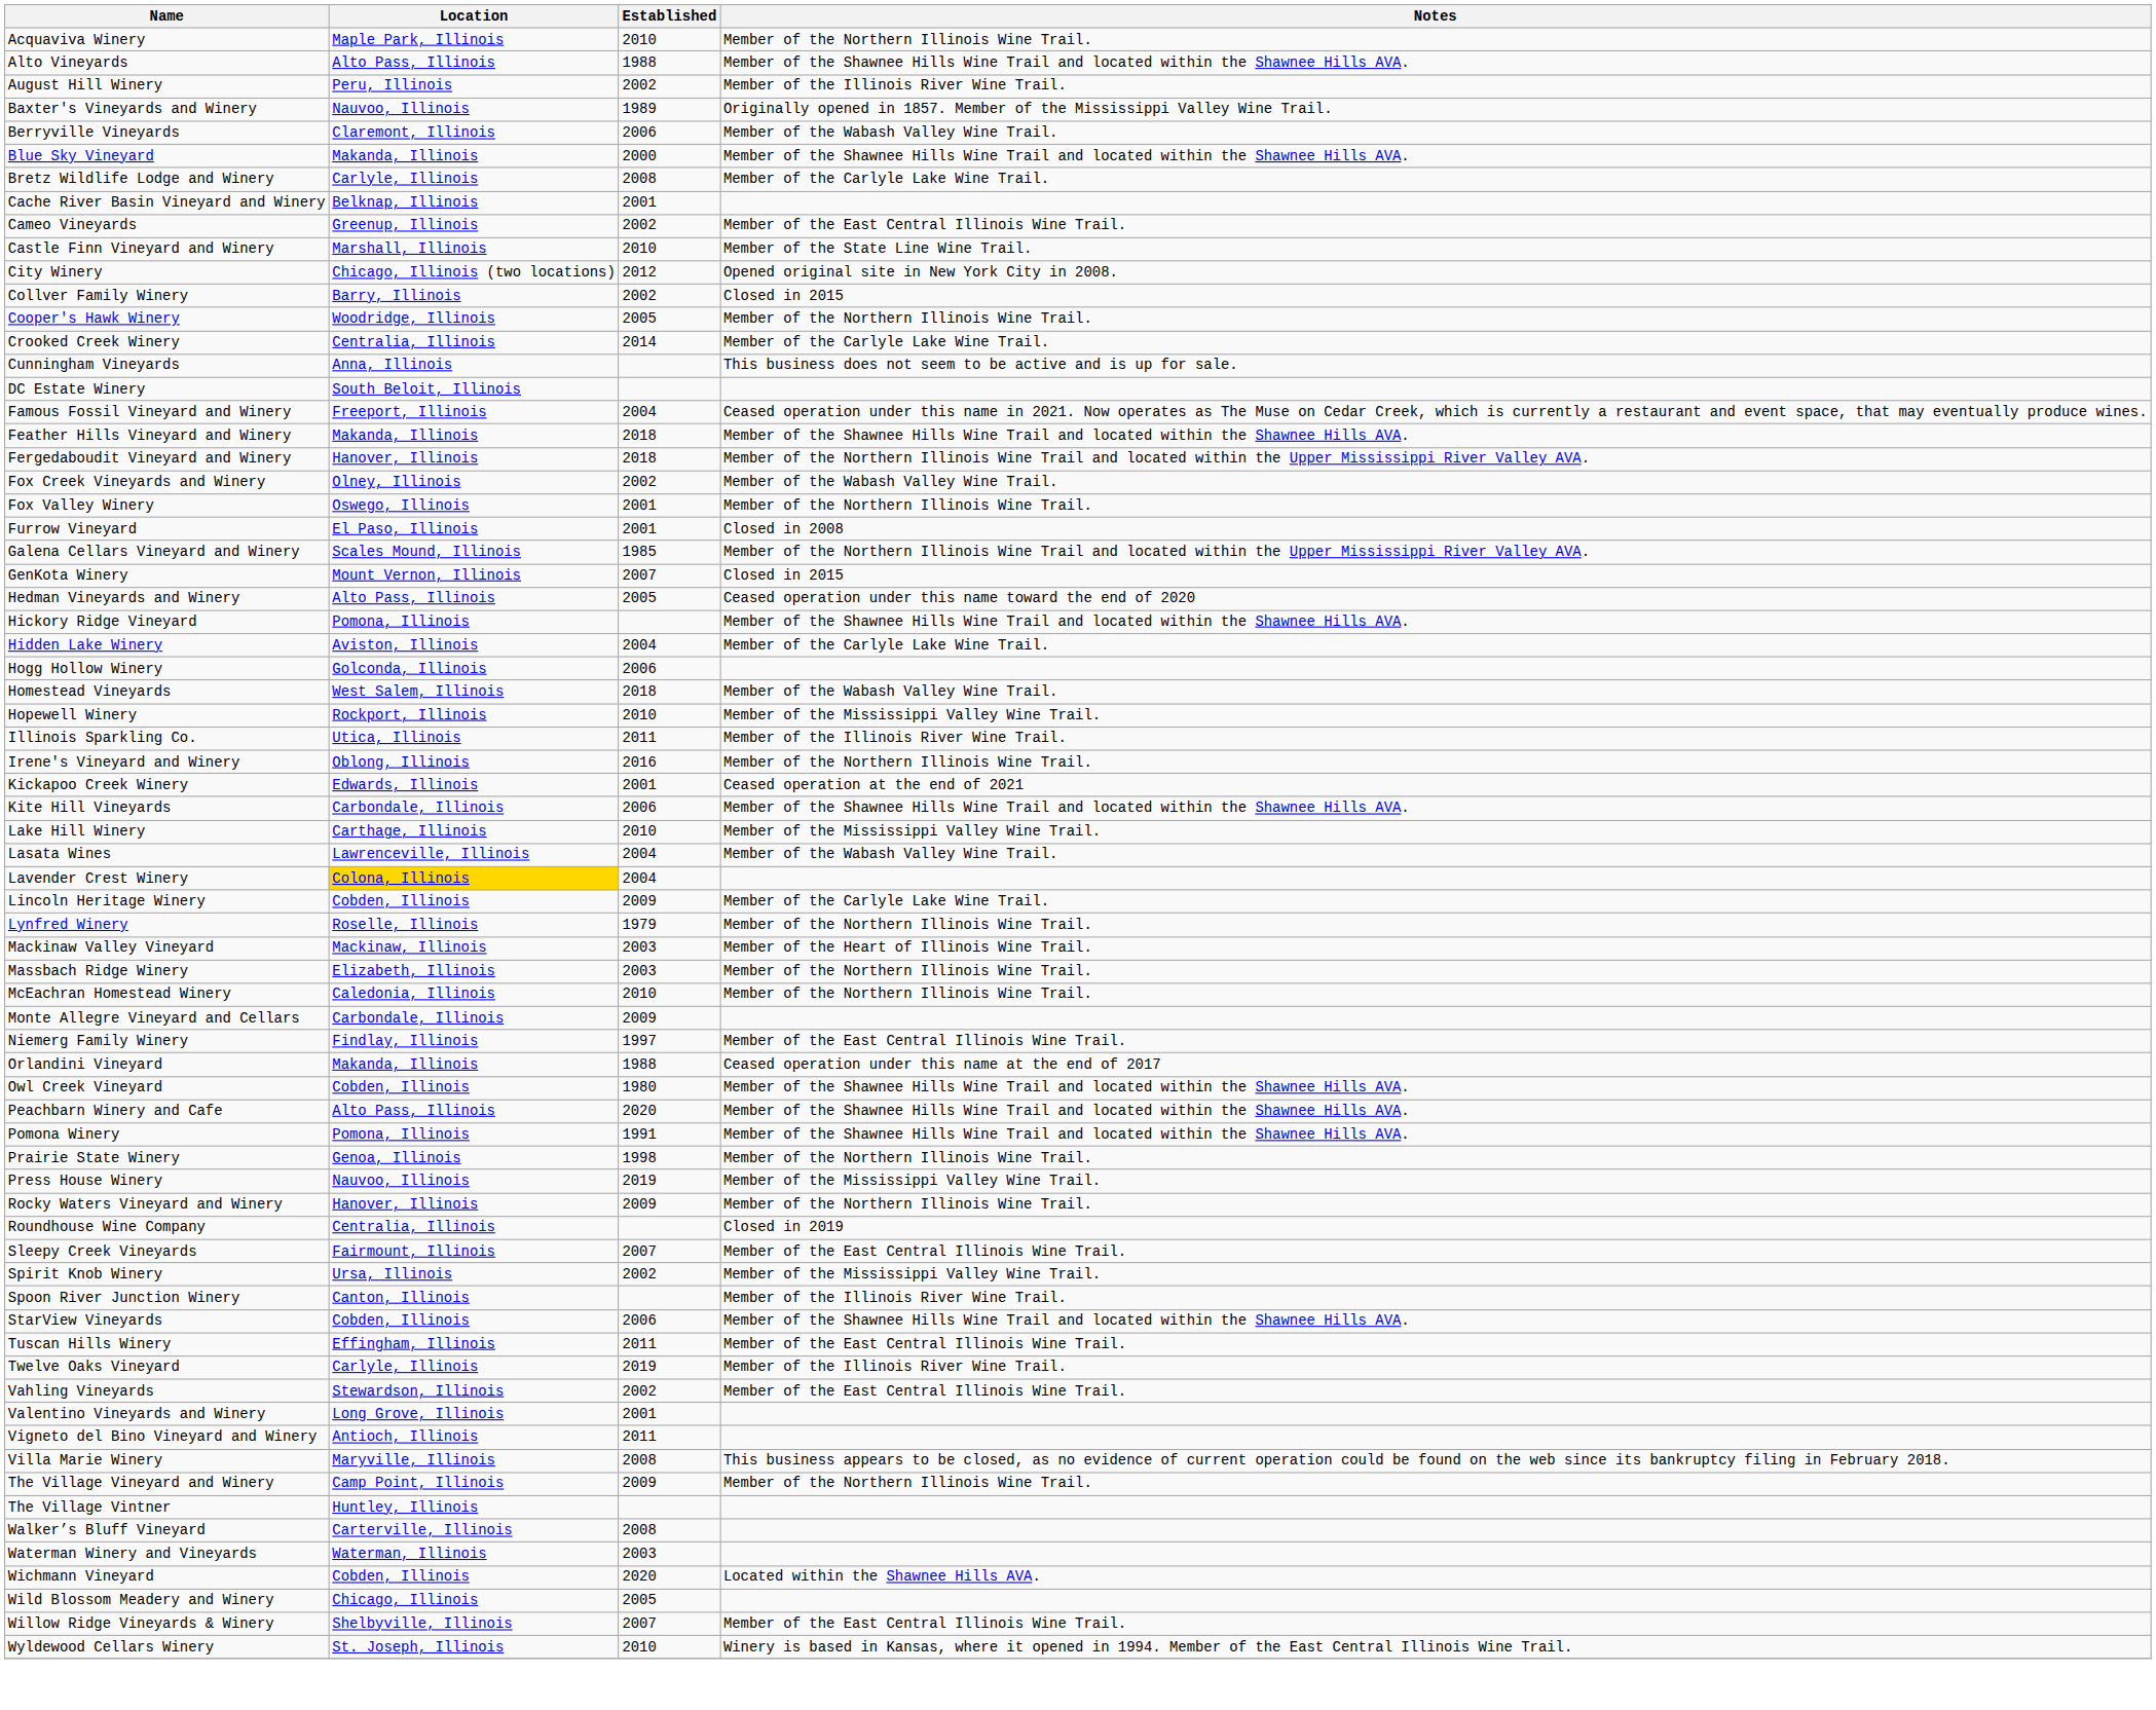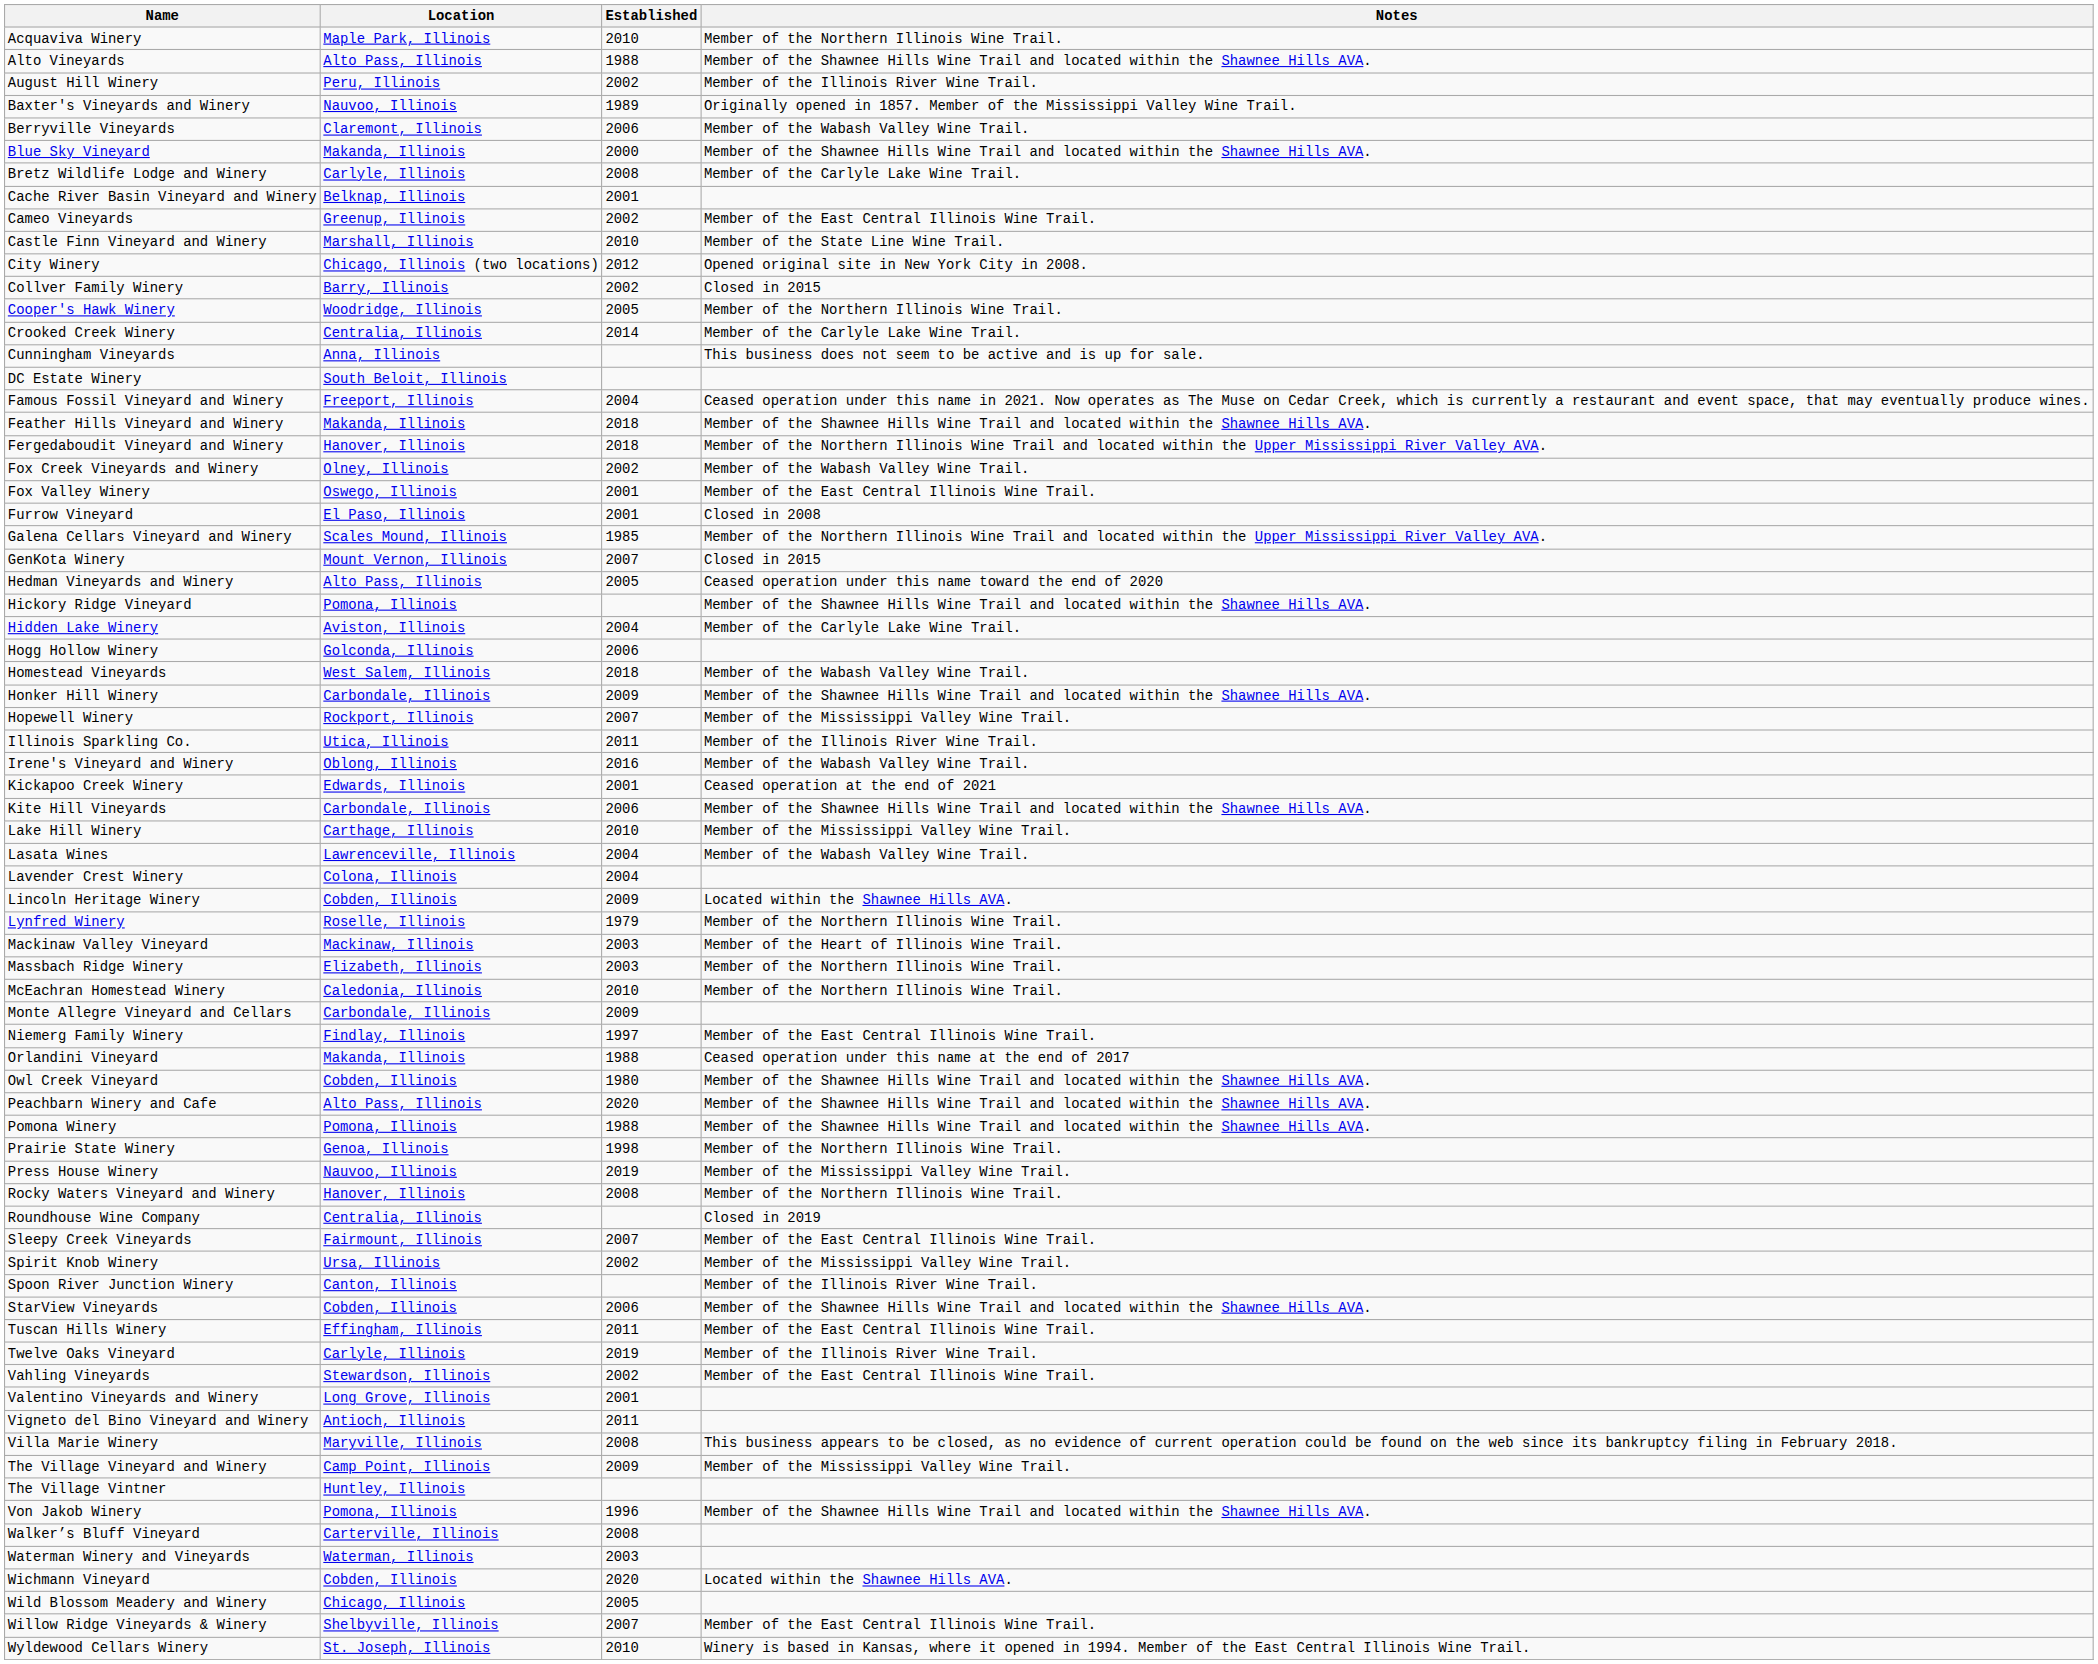Fox Valley Winery | Notes: Member of the Northern Illinois Wine Trail. -> Member of the East Central Illinois Wine Trail.
+ row: Honker Hill Winery | Carbondale, Illinois | 2009 | Member of the Shawnee Hills Wine Trail and located within the Shawnee Hills AVA.
Hopewell Winery | Established: 2010 -> 2007
Irene's Vineyard and Winery | Notes: Member of the Northern Illinois Wine Trail. -> Member of the Wabash Valley Wine Trail.
Lavender Crest Winery | Location: gold background -> no background
Lincoln Heritage Winery | Notes: Member of the Carlyle Lake Wine Trail. -> Located within the Shawnee Hills AVA.
Pomona Winery | Established: 1991 -> 1988
Rocky Waters Vineyard and Winery | Established: 2009 -> 2008
The Village Vineyard and Winery | Notes: Member of the Northern Illinois Wine Trail. -> Member of the Mississippi Valley Wine Trail.
+ row: Von Jakob Winery | Pomona, Illinois | 1996 | Member of the Shawnee Hills Wine Trail and located within the Shawnee Hills AVA.
